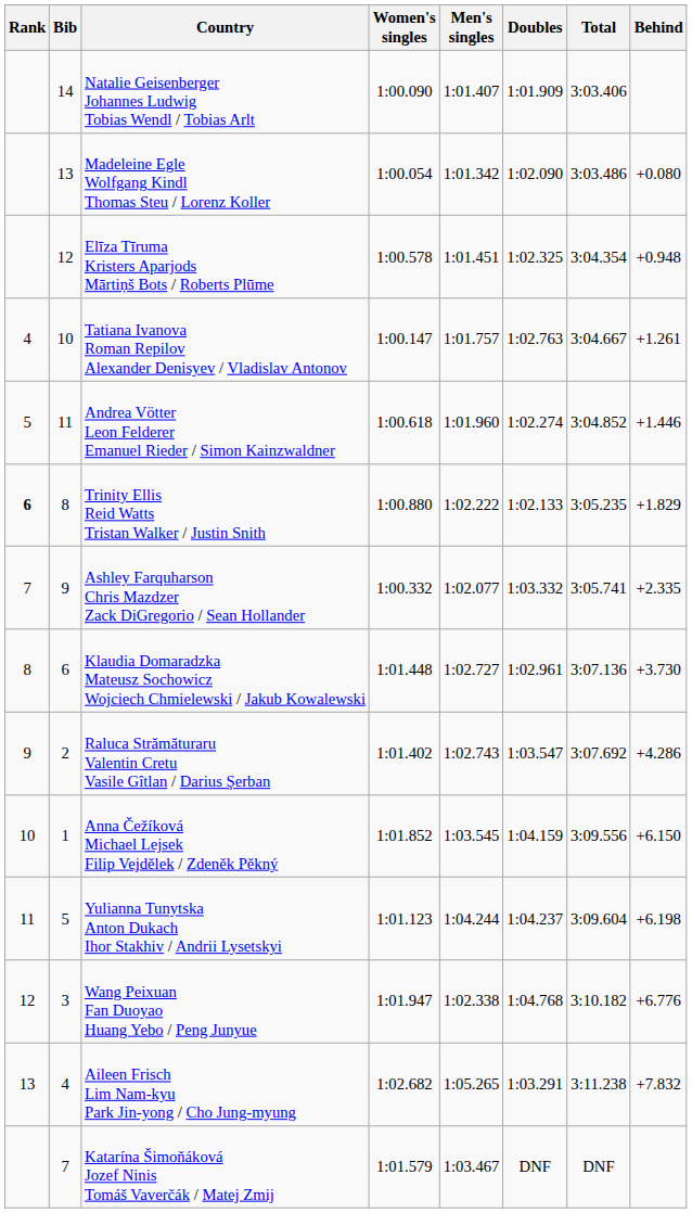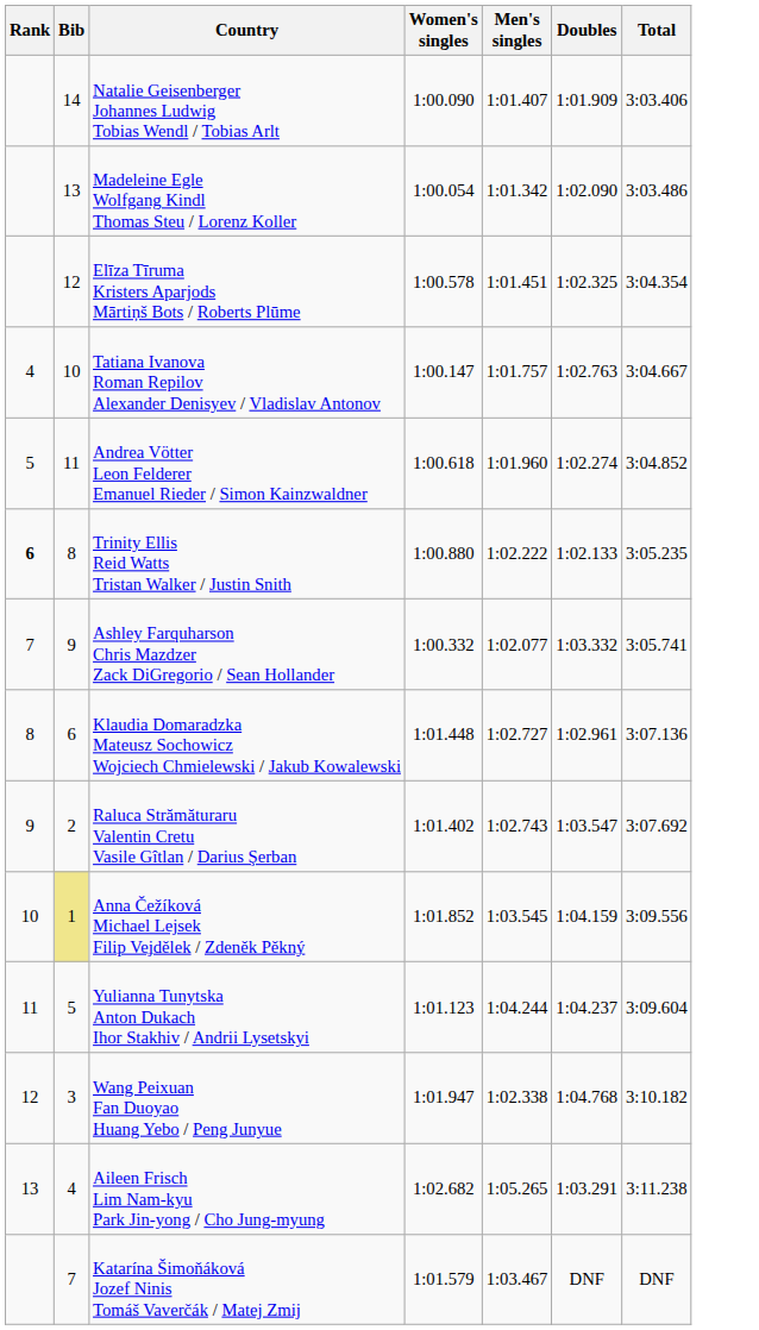- column: Behind | +0.080 | +0.948 | +1.261 | +1.446 | +1.829 | +2.335 | +3.730 | +4.286 | +6.150 | +6.198 | +6.776 | +7.832
Anna Čežíková Michael Lejsek Filip Vejdělek / Zdeněk Pěkný | Bib: no background -> khaki background
